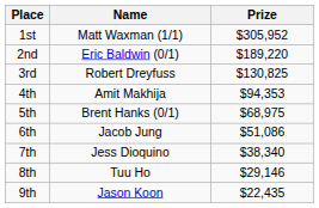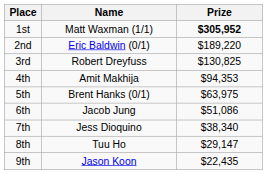1st | Prize: normal -> bold
5th | Prize: $68,975 -> $63,975
8th | Prize: $29,146 -> $29,147
